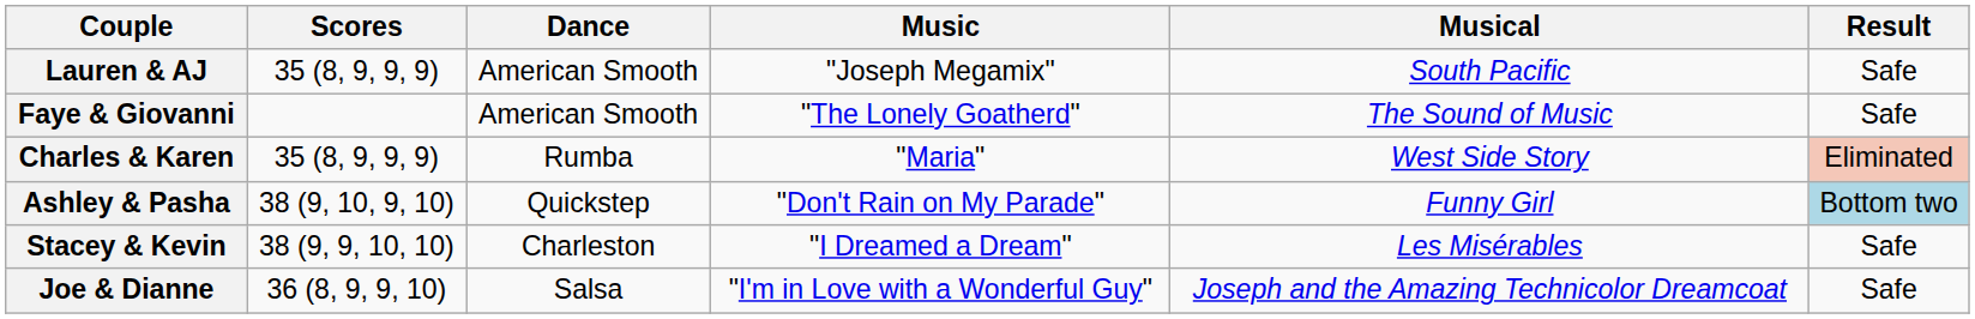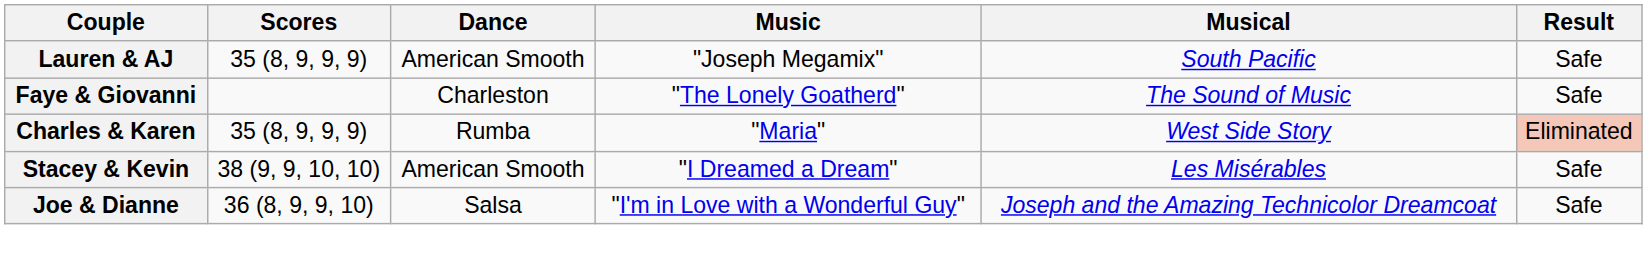Faye & Giovanni | Dance: American Smooth -> Charleston
- row: Ashley & Pasha | 38 (9, 10, 9, 10) | Quickstep | "Don't Rain on My Parade" | Funny Girl | Bottom two
Stacey & Kevin | Dance: Charleston -> American Smooth
